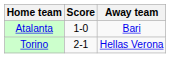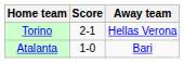rows swapped: Torino <-> Atalanta
